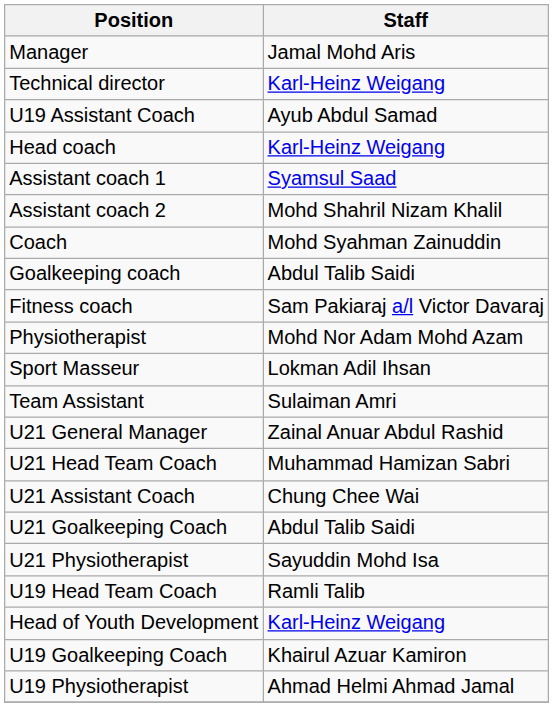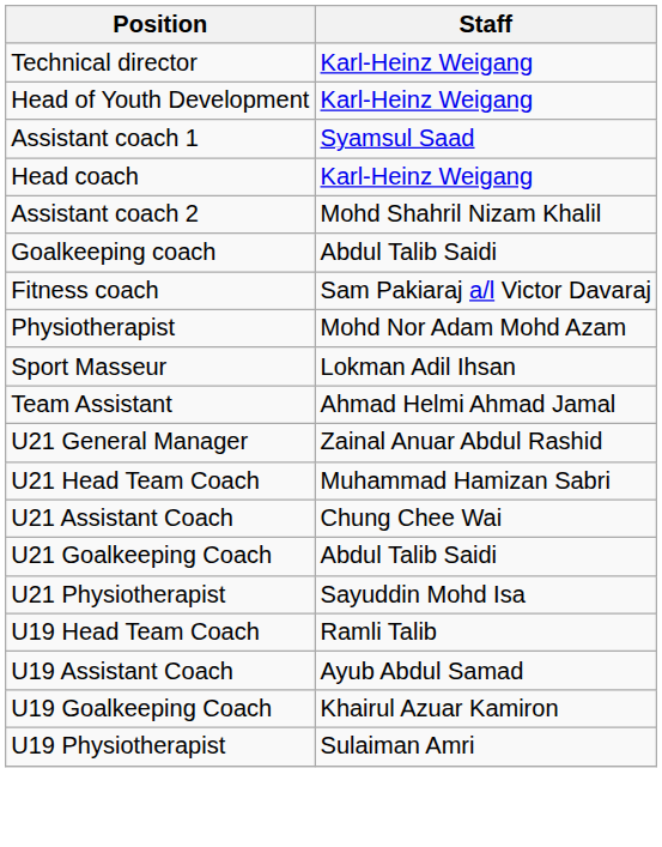- row: Manager | Jamal Mohd Aris
rows swapped: Head of Youth Development <-> U19 Assistant Coach
rows swapped: Head coach <-> Assistant coach 1
- row: Coach | Mohd Syahman Zainuddin
Team Assistant | Staff: Sulaiman Amri -> Ahmad Helmi Ahmad Jamal
U19 Physiotherapist | Staff: Ahmad Helmi Ahmad Jamal -> Sulaiman Amri
